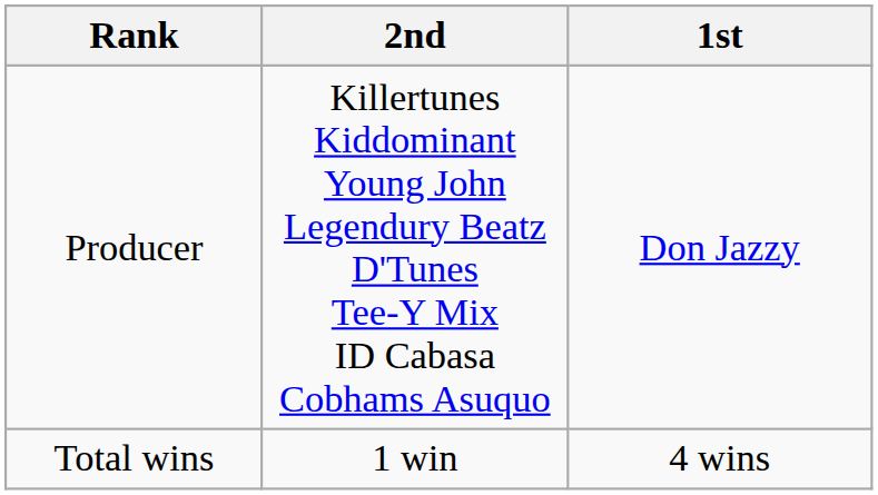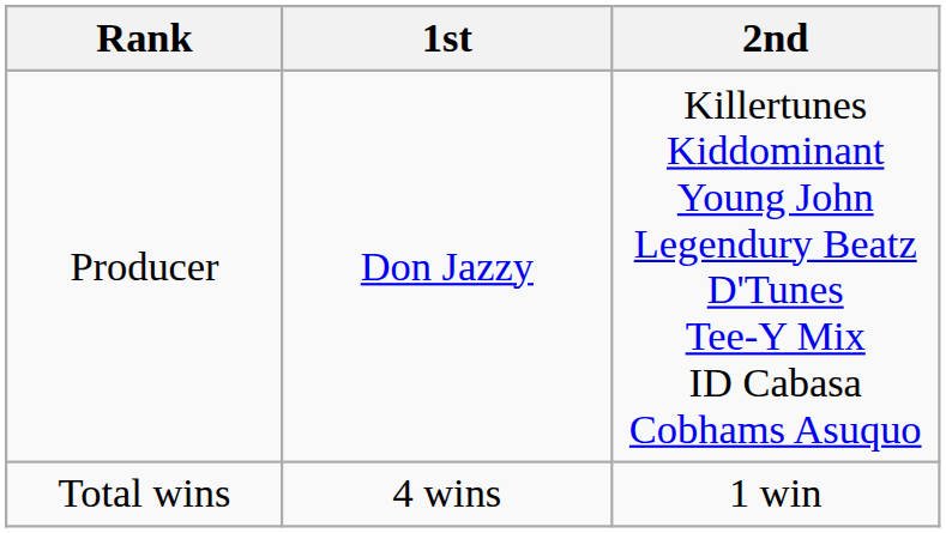columns swapped: 1st <-> 2nd
